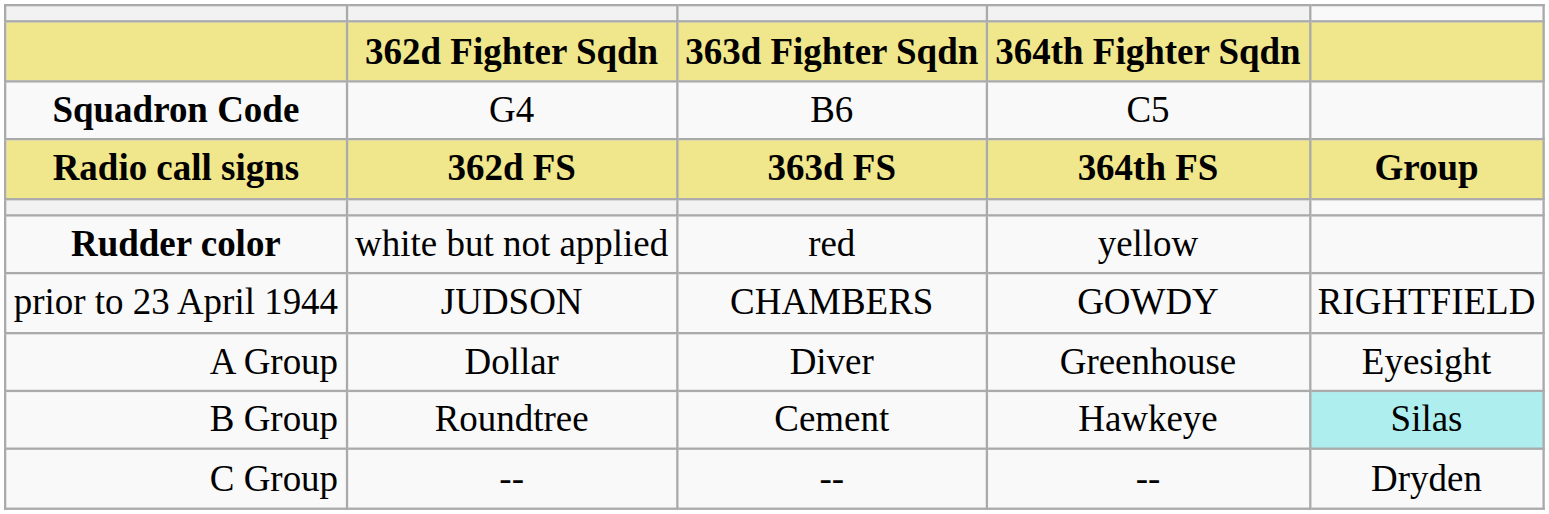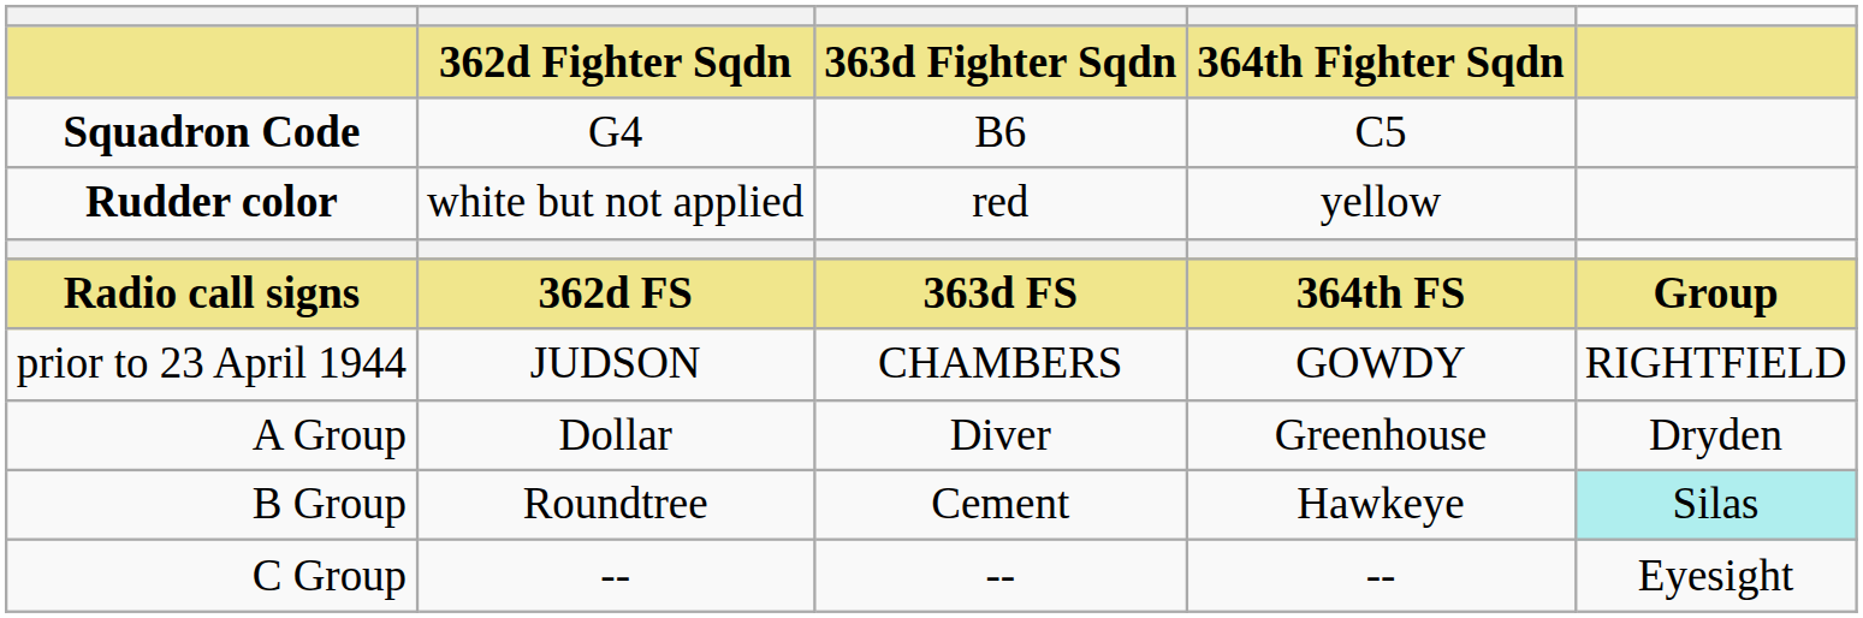rows swapped: Rudder color <-> Radio call signs
A Group | column 5: Eyesight -> Dryden
C Group | column 5: Dryden -> Eyesight
